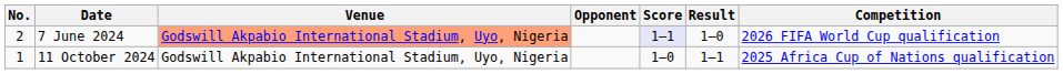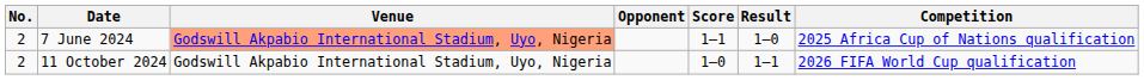7 June 2024 | Score: lavender background -> no background
7 June 2024 | Competition: 2026 FIFA World Cup qualification -> 2025 Africa Cup of Nations qualification
11 October 2024 | No.: 1 -> 2
11 October 2024 | Competition: 2025 Africa Cup of Nations qualification -> 2026 FIFA World Cup qualification
